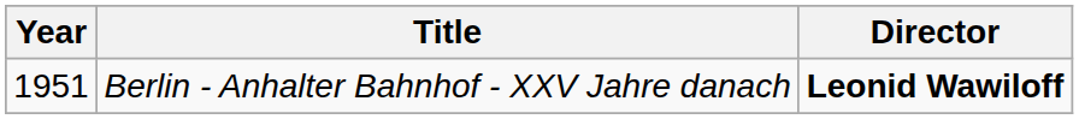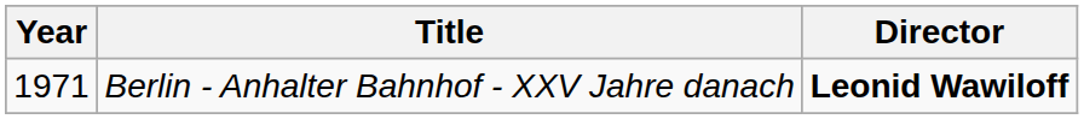Berlin - Anhalter Bahnhof - XXV Jahre danach | Year: 1951 -> 1971
